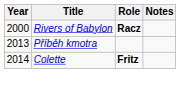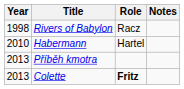Rivers of Babylon | Year: 2000 -> 1998
Rivers of Babylon | Role: bold -> normal
+ row: 2010 | Habermann | Hartel
Colette | Year: 2014 -> 2013
